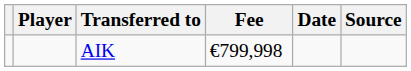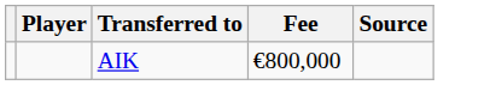- column: Date
AIK | Fee: €799,998 -> €800,000
